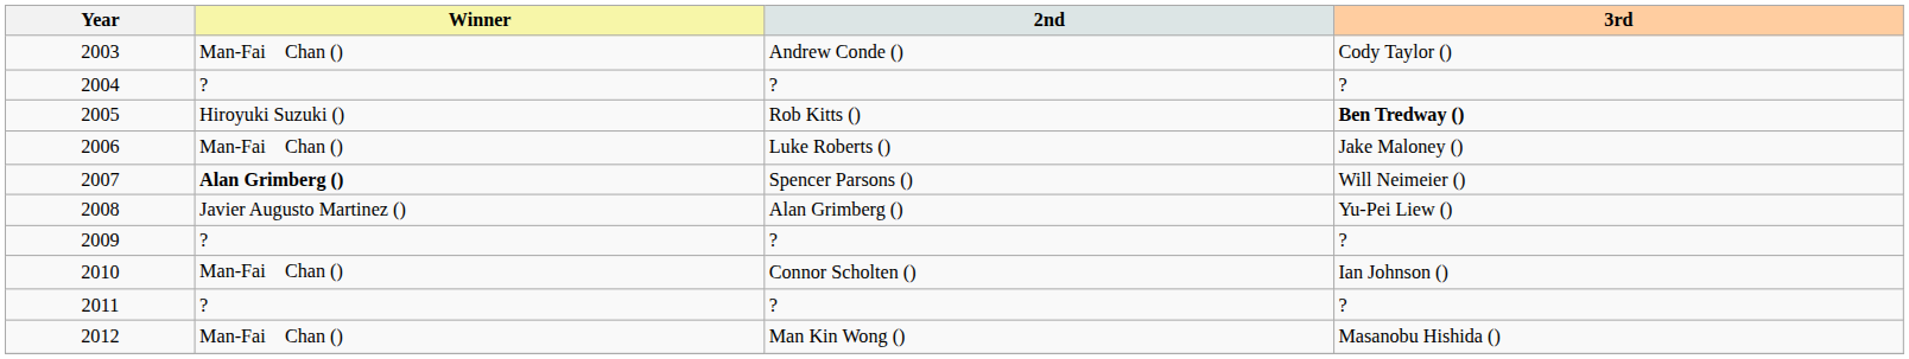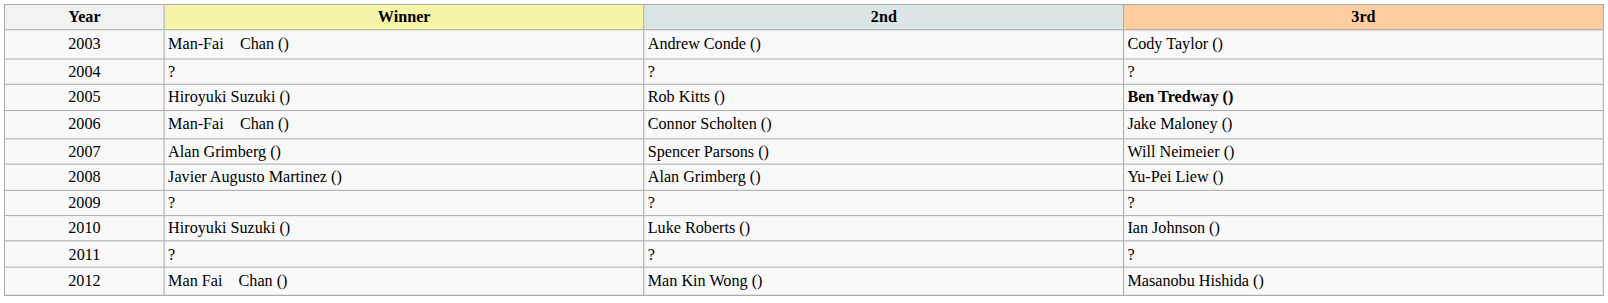2006 | 2nd: Luke Roberts () -> Connor Scholten ()
2007 | Winner: bold -> normal
2010 | Winner: Man-Fai Chan () -> Hiroyuki Suzuki ()
2010 | 2nd: Connor Scholten () -> Luke Roberts ()
2012 | Winner: Man-Fai Chan () -> Man Fai Chan ()
